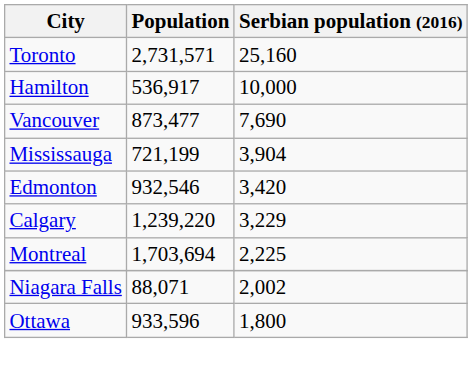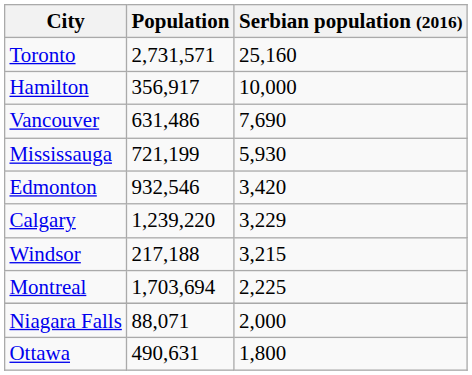Hamilton | Population: 536,917 -> 356,917
Vancouver | Population: 873,477 -> 631,486
Mississauga | Serbian population (2016): 3,904 -> 5,930
+ row: Windsor | 217,188 | 3,215
Niagara Falls | Serbian population (2016): 2,002 -> 2,000
Ottawa | Population: 933,596 -> 490,631
